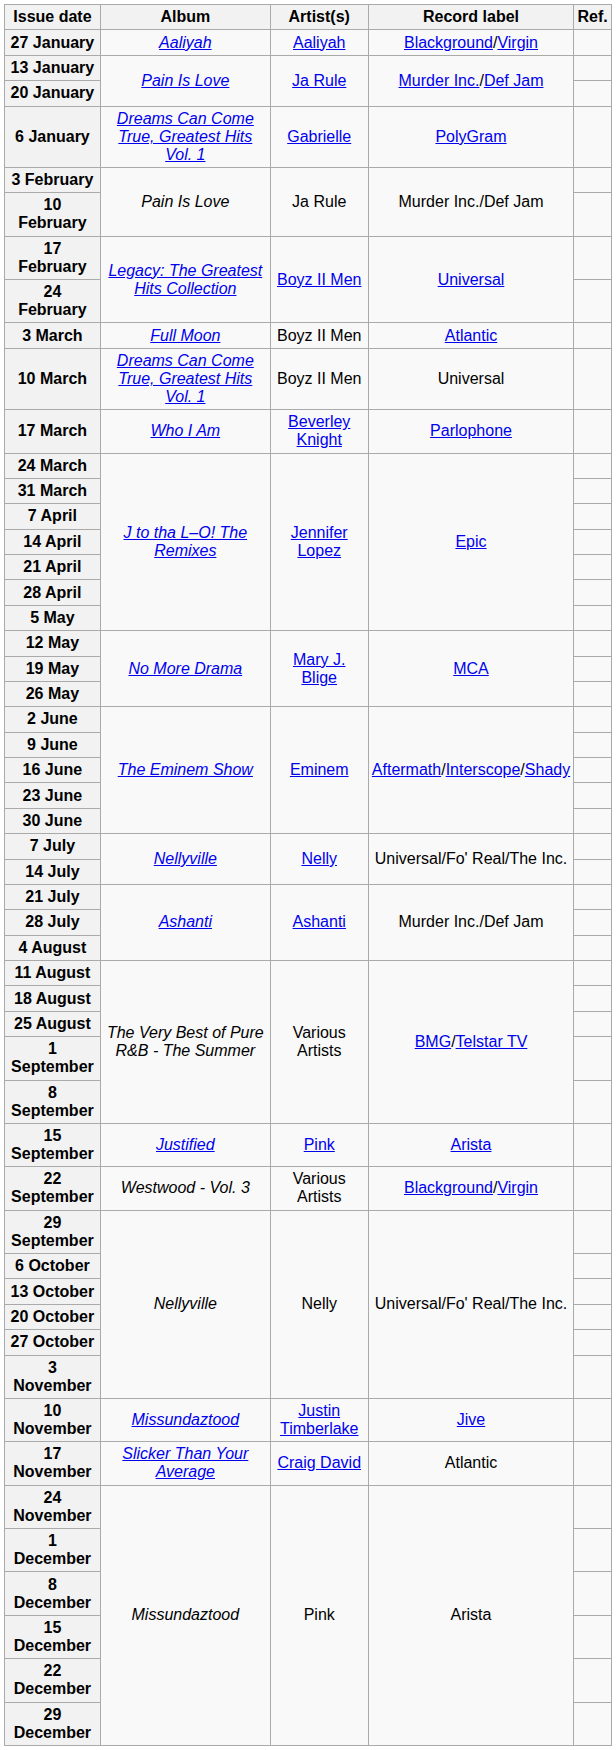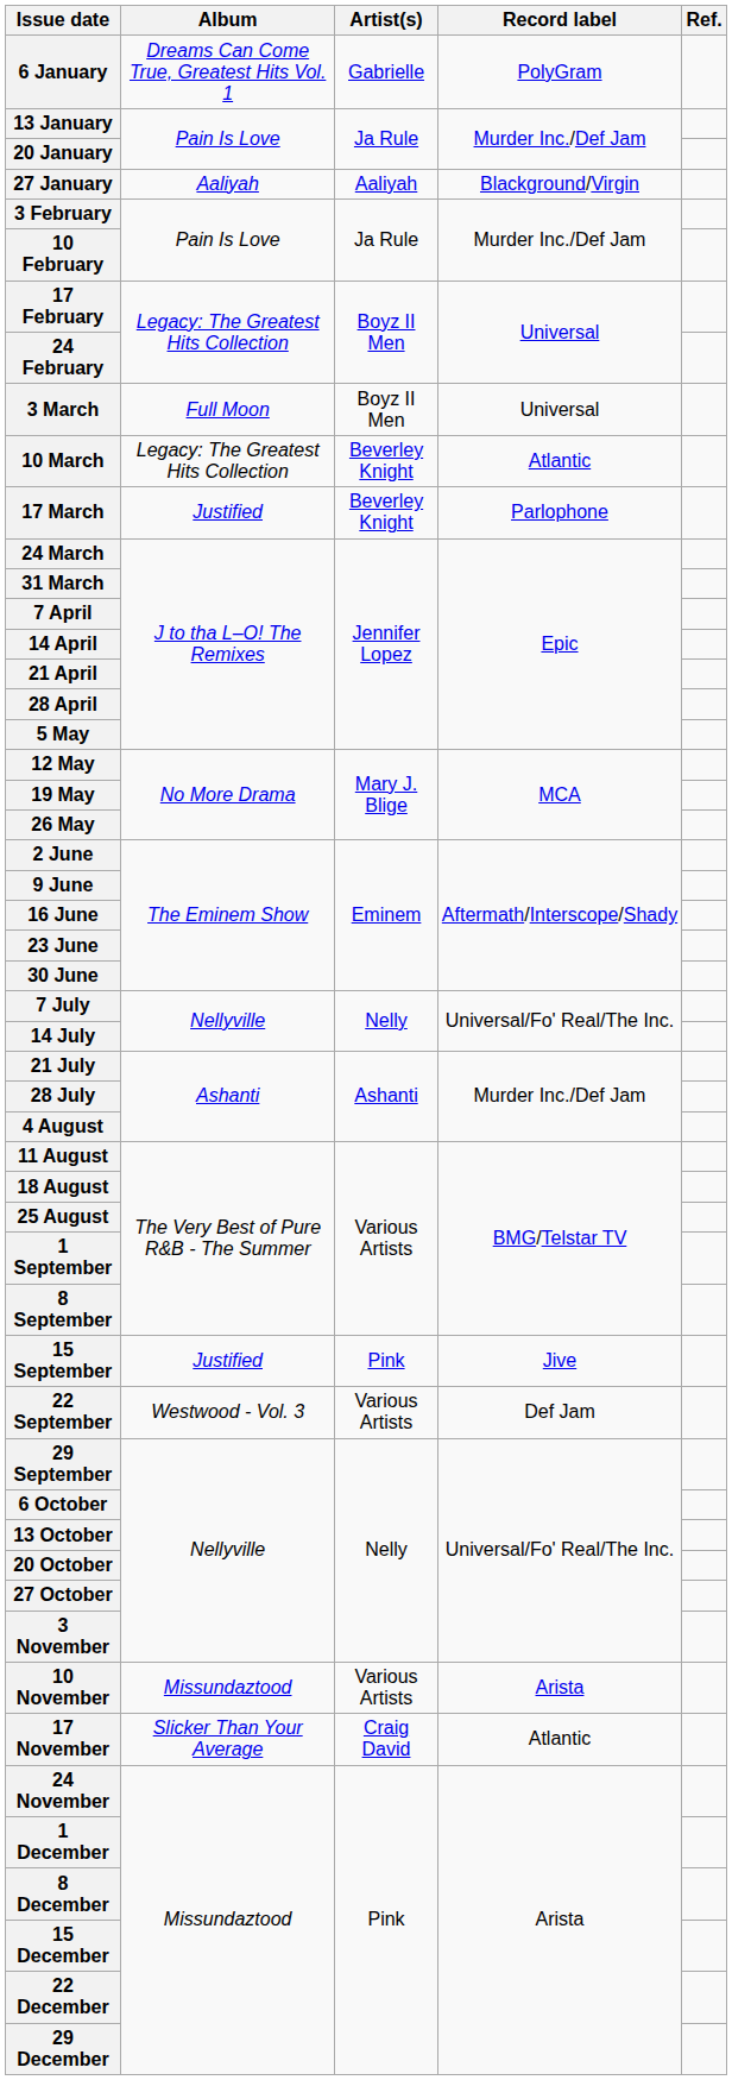rows swapped: 6 January <-> 27 January
3 March | Record label: Atlantic -> Universal
10 March | Album: Dreams Can Come True, Greatest Hits Vol. 1 -> Legacy: The Greatest Hits Collection
10 March | Artist(s): Boyz II Men -> Beverley Knight
10 March | Record label: Universal -> Atlantic
17 March | Album: Who I Am -> Justified
15 September | Record label: Arista -> Jive
22 September | Record label: Blackground/Virgin -> Def Jam
10 November | Artist(s): Justin Timberlake -> Various Artists
10 November | Record label: Jive -> Arista
